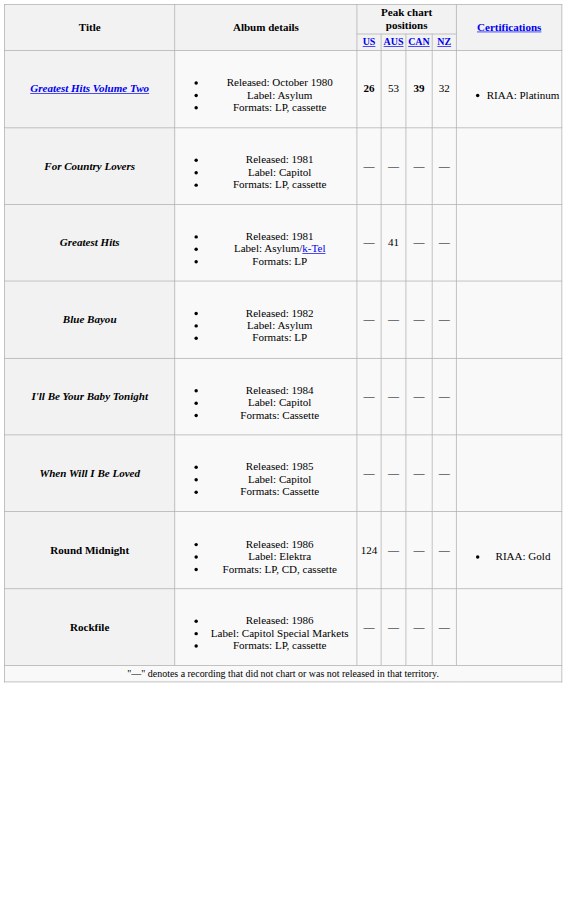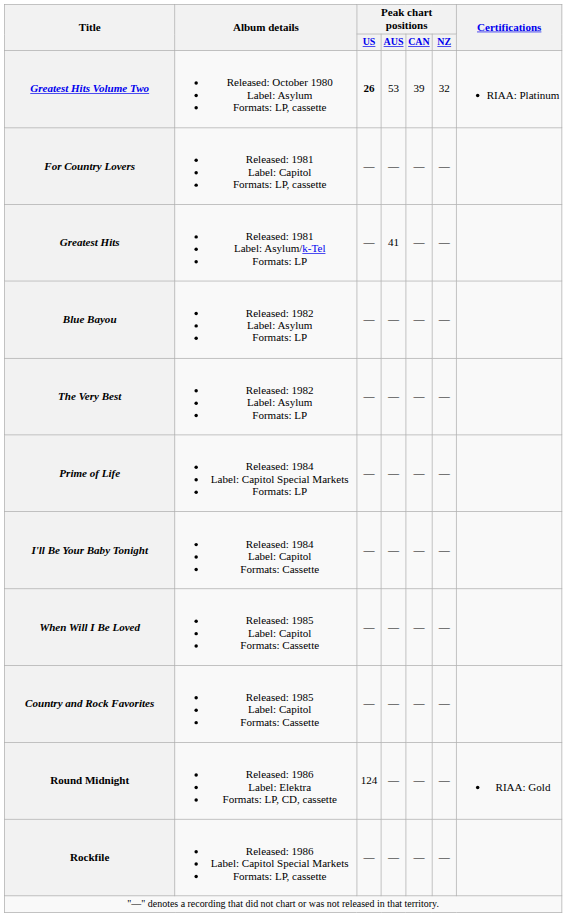Greatest Hits Volume Two | Peak chart positions / CAN: bold -> normal
+ row: The Very Best | Released: 1982 Label: Asylum Formats: LP | — | — | — | —
+ row: Prime of Life | Released: 1984 Label: Capitol Special Markets Formats: LP | — | — | — | —
+ row: Country and Rock Favorites | Released: 1985 Label: Capitol Formats: Cassette | — | — | — | —
